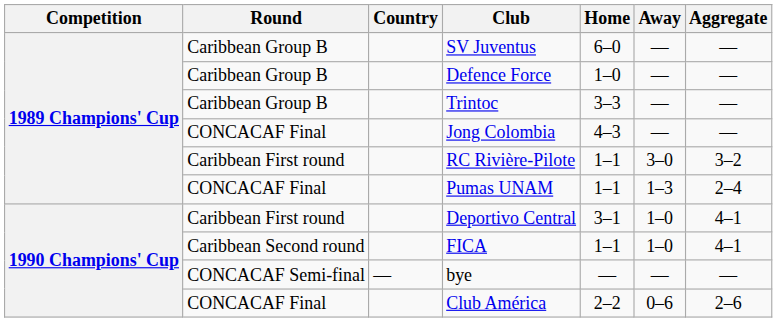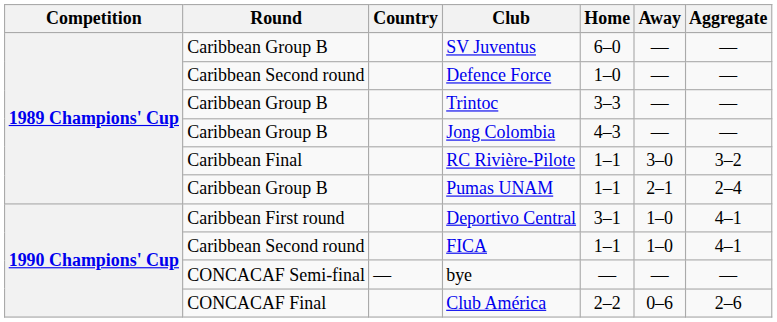Defence Force | Round: Caribbean Group B -> Caribbean Second round
Jong Colombia | Round: CONCACAF Final -> Caribbean Group B
RC Rivière-Pilote | Round: Caribbean First round -> Caribbean Final
Pumas UNAM | Round: CONCACAF Final -> Caribbean Group B
Pumas UNAM | Away: 1–3 -> 2–1
